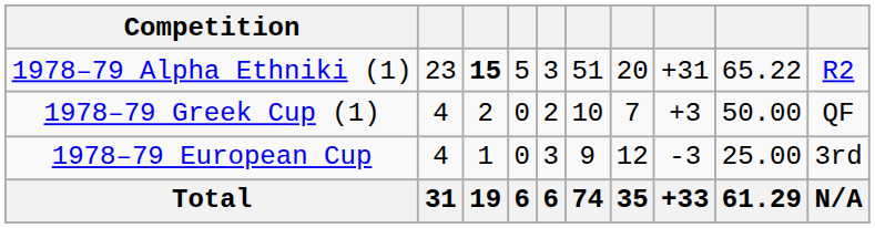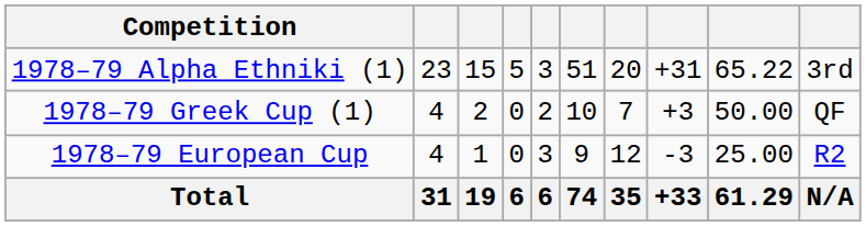1978–79 Alpha Ethniki (1) | column 3: bold -> normal
1978–79 Alpha Ethniki (1) | column 10: R2 -> 3rd
1978–79 European Cup | column 10: 3rd -> R2
